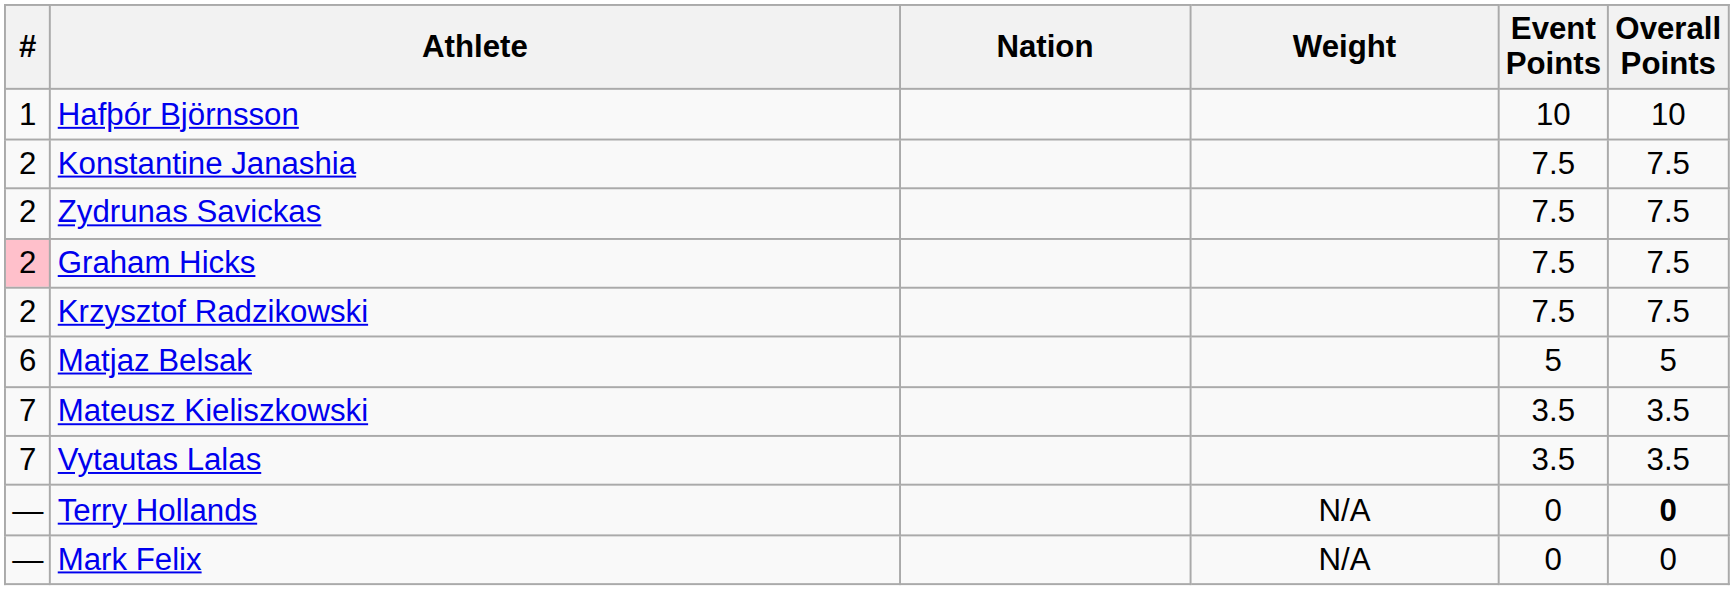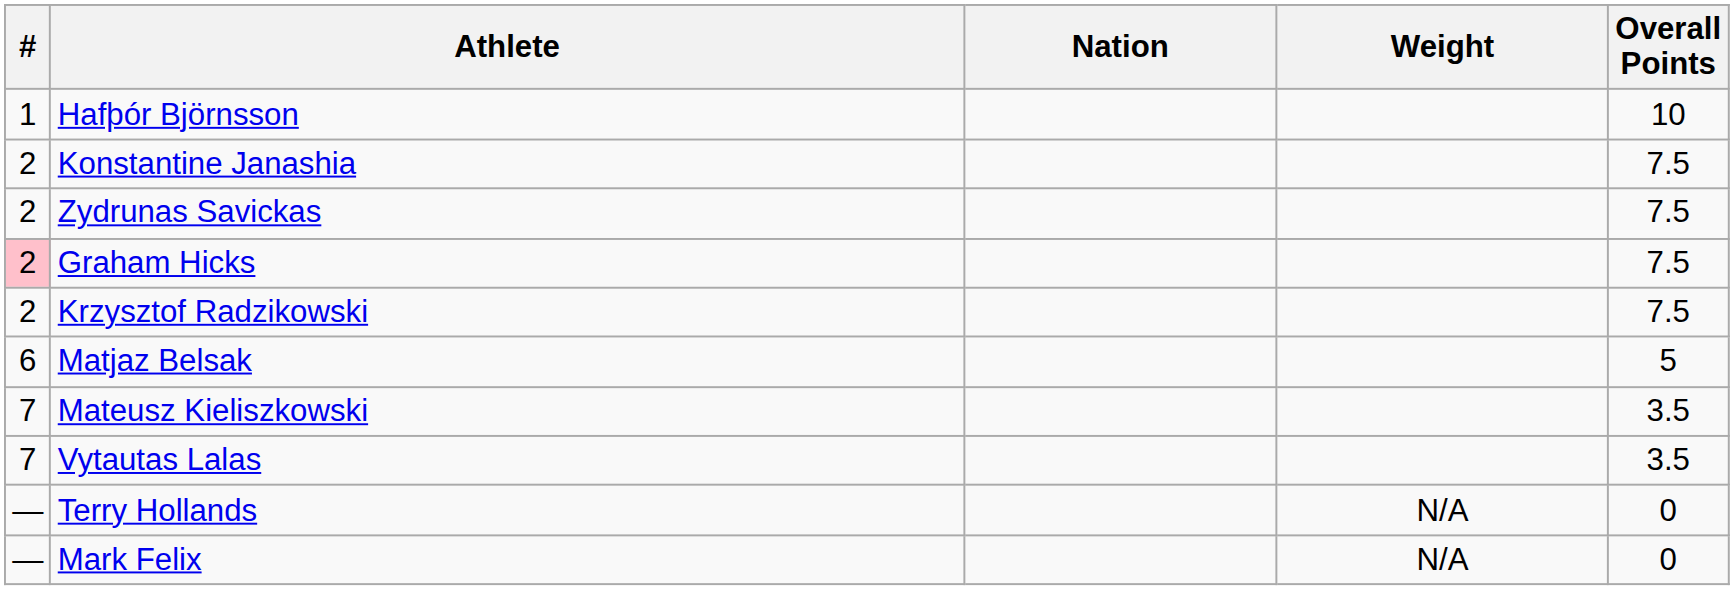- column: Event Points | 10 | 7.5 | 7.5 | 7.5 | 7.5 | 5 | 3.5 | 3.5 | 0 | 0
Terry Hollands | Overall Points: bold -> normal
